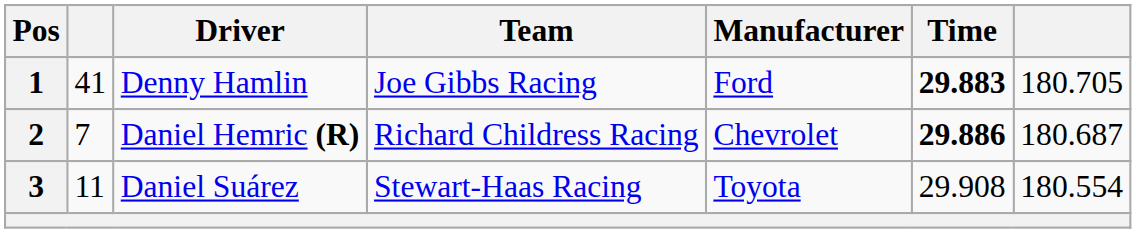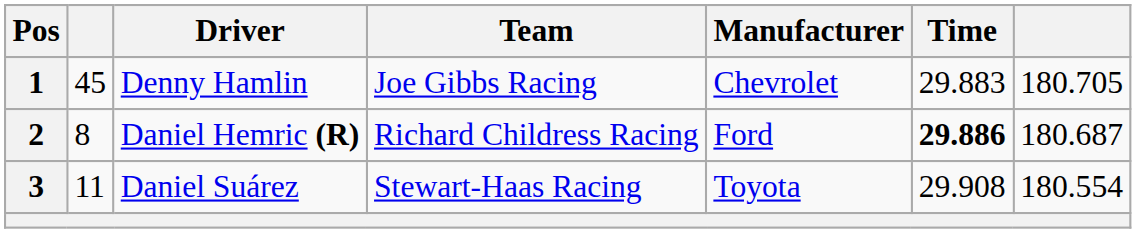1 | column 2: 41 -> 45
1 | Manufacturer: Ford -> Chevrolet
1 | Time: bold -> normal
2 | column 2: 7 -> 8
2 | Manufacturer: Chevrolet -> Ford
